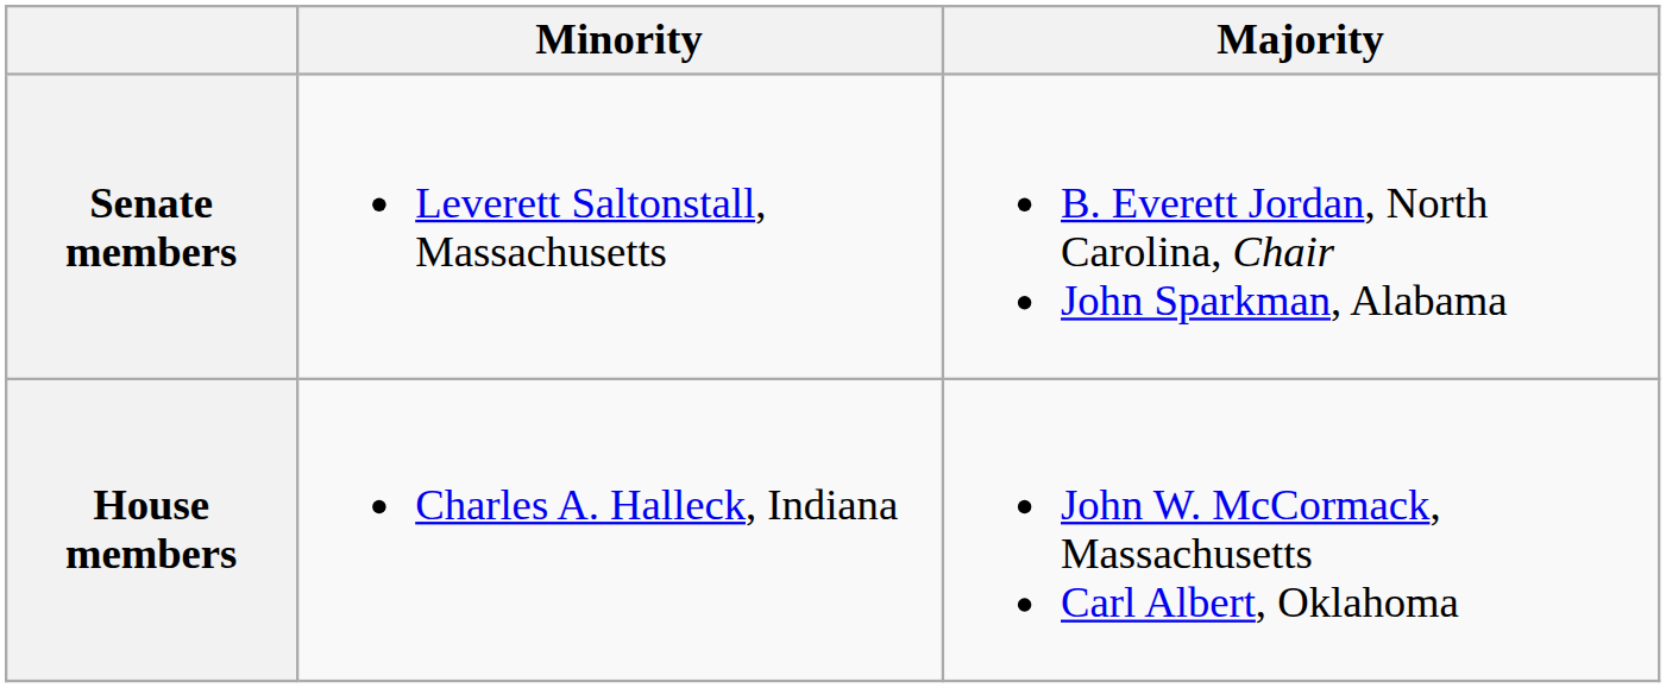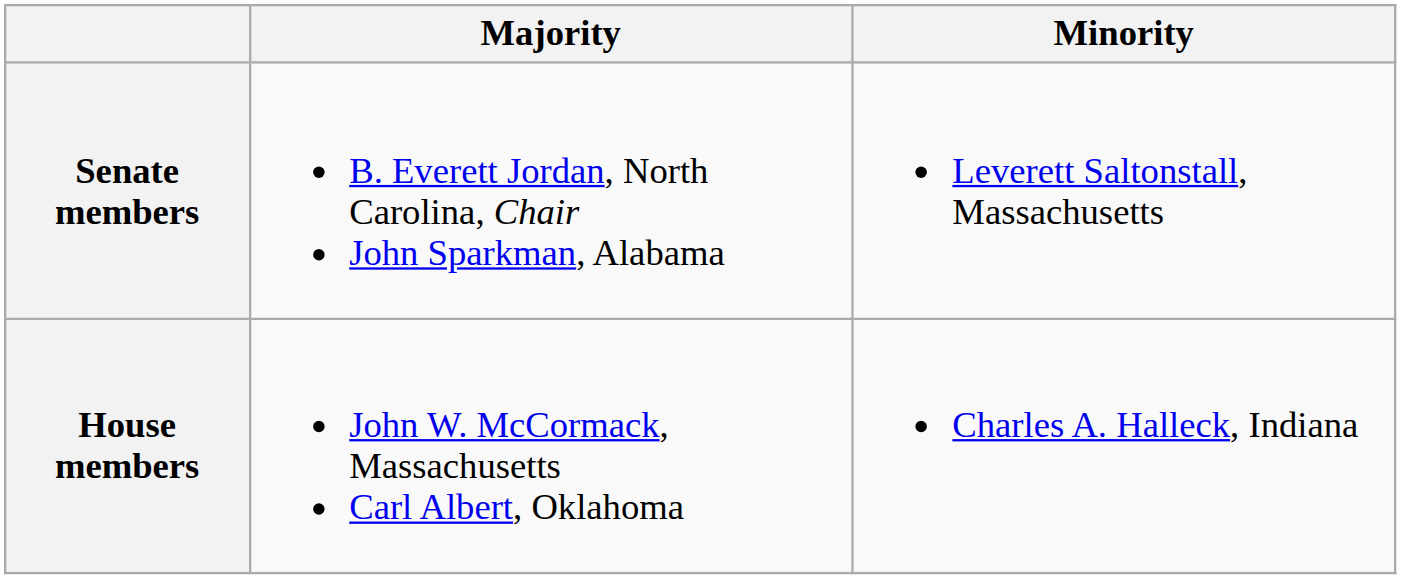columns swapped: Majority <-> Minority
